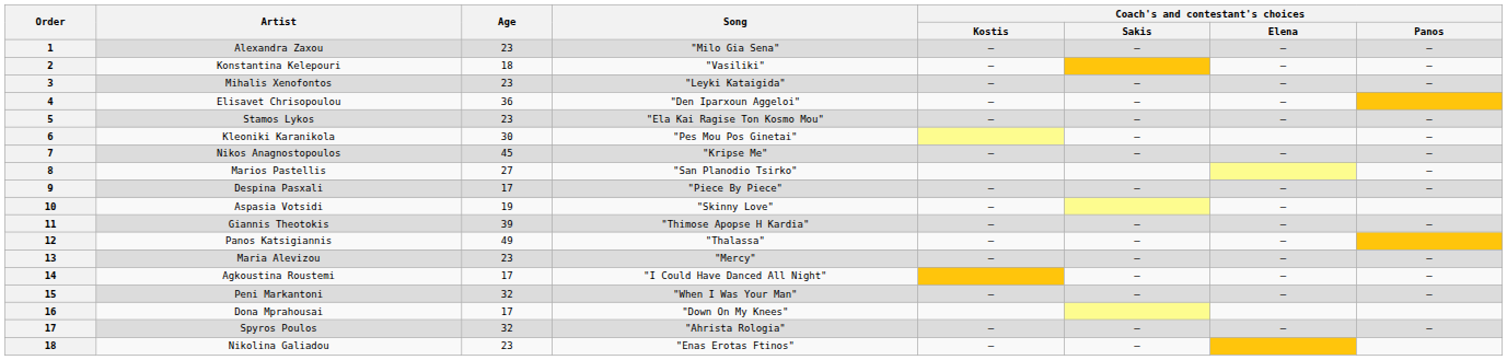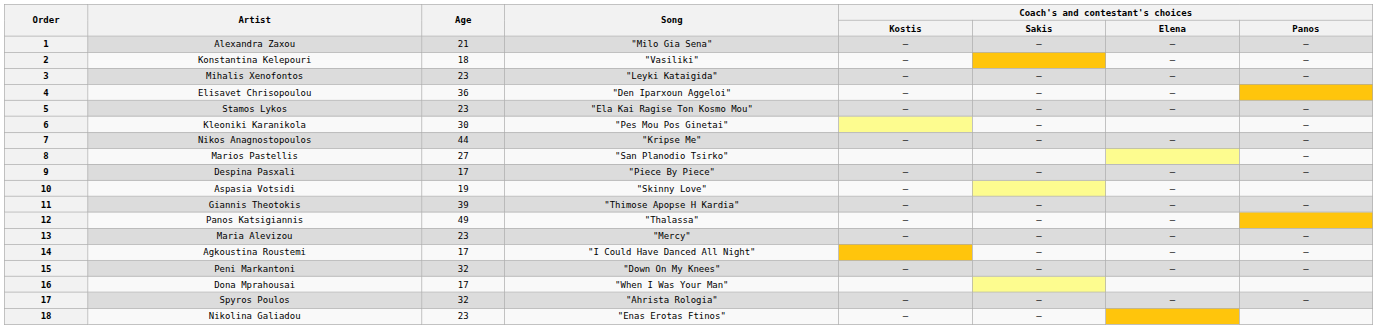Alexandra Zaxou | Age: 23 -> 21
Nikos Anagnostopoulos | Age: 45 -> 44
Peni Markantoni | Song: "When I Was Your Man" -> "Down On My Knees"
Dona Mprahousai | Song: "Down On My Knees" -> "When I Was Your Man"
